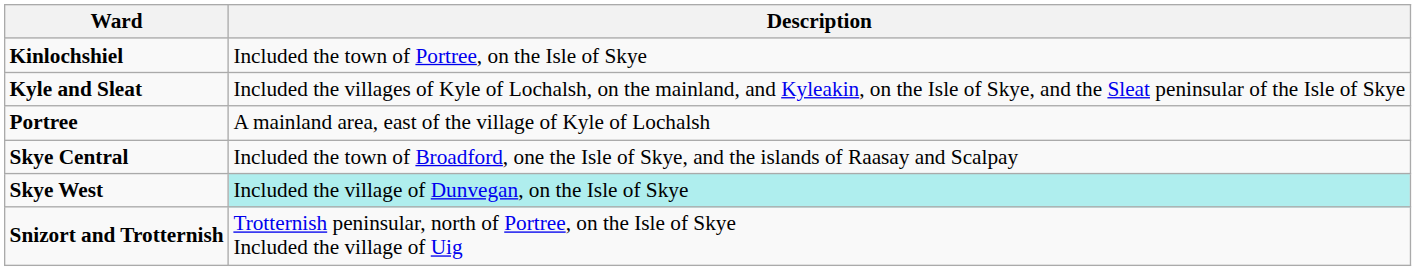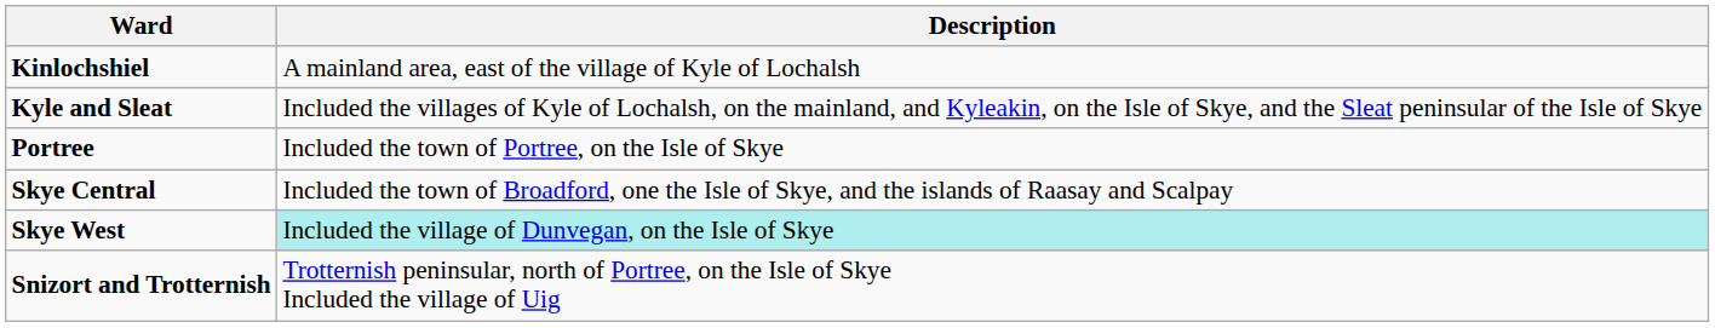Kinlochshiel | Description: Included the town of Portree, on the Isle of Skye -> A mainland area, east of the village of Kyle of Lochalsh
Portree | Description: A mainland area, east of the village of Kyle of Lochalsh -> Included the town of Portree, on the Isle of Skye
